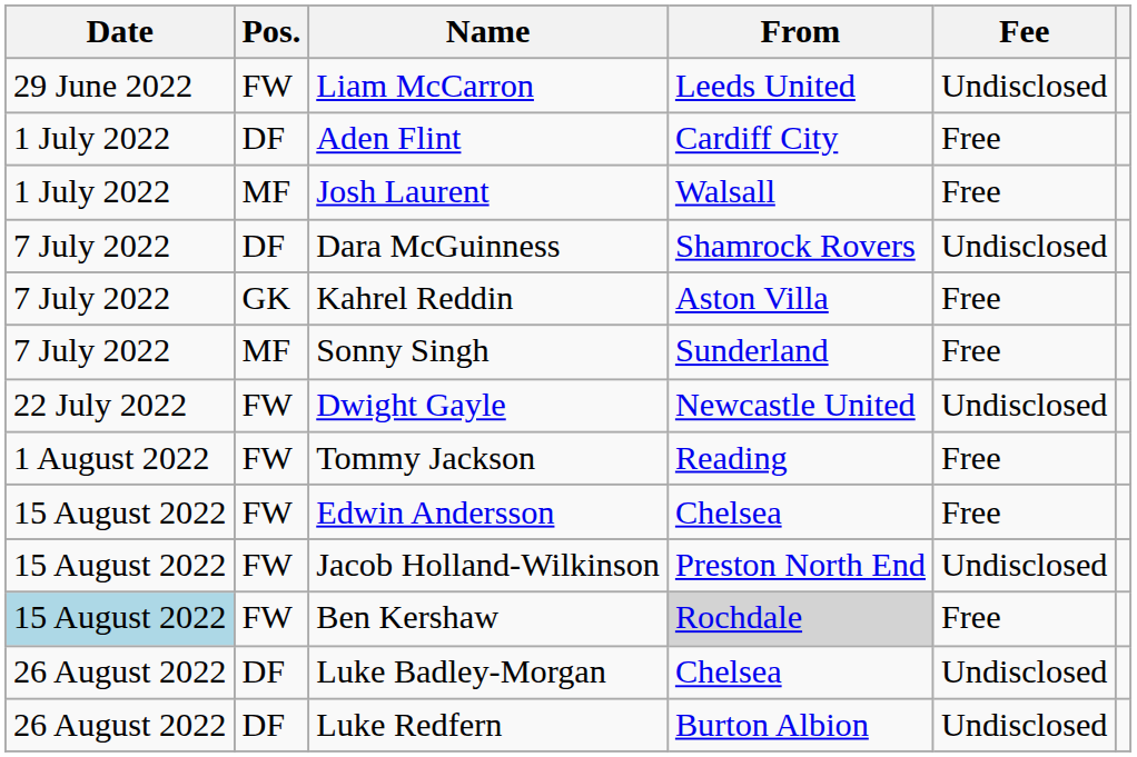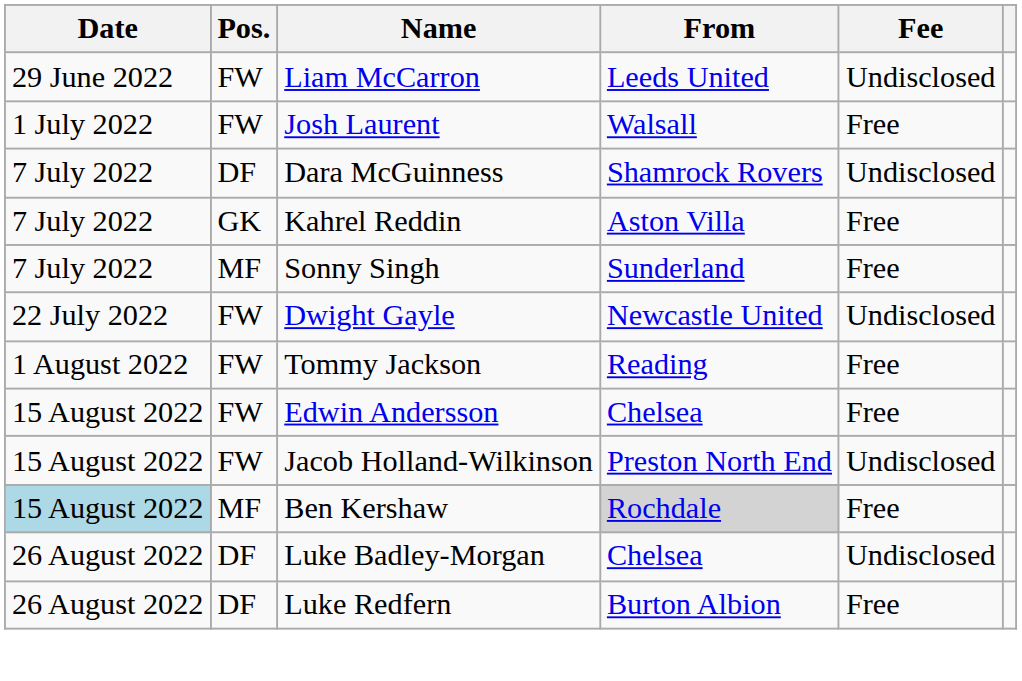- row: 1 July 2022 | DF | Aden Flint | Cardiff City | Free
Josh Laurent | Pos.: MF -> FW
Ben Kershaw | Pos.: FW -> MF
Luke Redfern | Fee: Undisclosed -> Free
